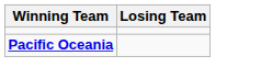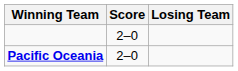+ column: Score | 2–0 | 2–0
